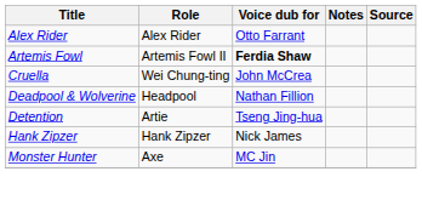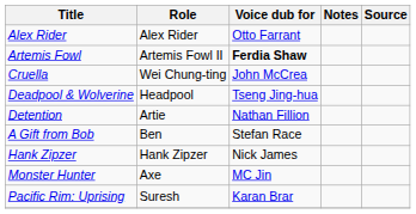Deadpool & Wolverine | Voice dub for: Nathan Fillion -> Tseng Jing-hua
Detention | Voice dub for: Tseng Jing-hua -> Nathan Fillion
+ row: A Gift from Bob | Ben | Stefan Race
+ row: Pacific Rim: Uprising | Suresh | Karan Brar
